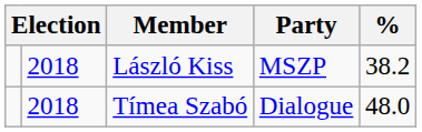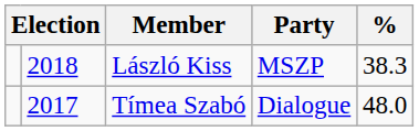László Kiss | %: 38.2 -> 38.3
Tímea Szabó | column 2: 2018 -> 2017
